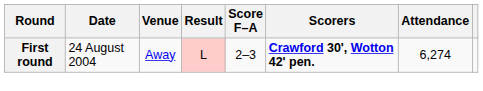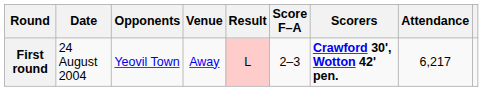+ column: Opponents | Yeovil Town
First round | Attendance: 6,274 -> 6,217
